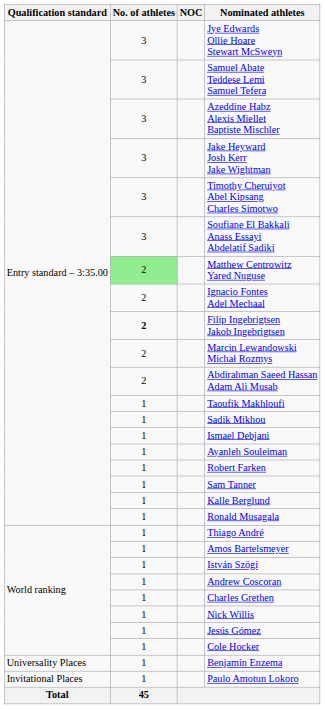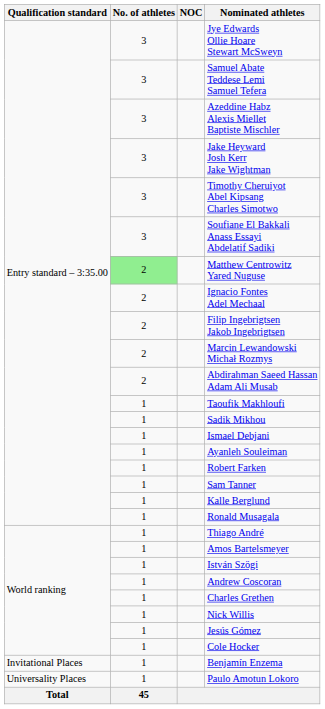Filip Ingebrigtsen Jakob Ingebrigtsen | No. of athletes: bold -> normal
Benjamín Enzema | Qualification standard: Universality Places -> Invitational Places
Paulo Amotun Lokoro | Qualification standard: Invitational Places -> Universality Places
